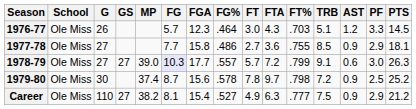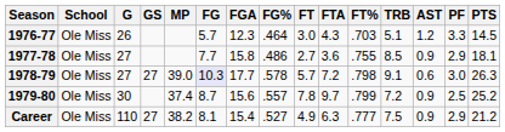1978-79 | FG%: .557 -> .578
1978-79 | FT%: .799 -> .798
1979-80 | FG%: .578 -> .557
1979-80 | FT%: .798 -> .799
